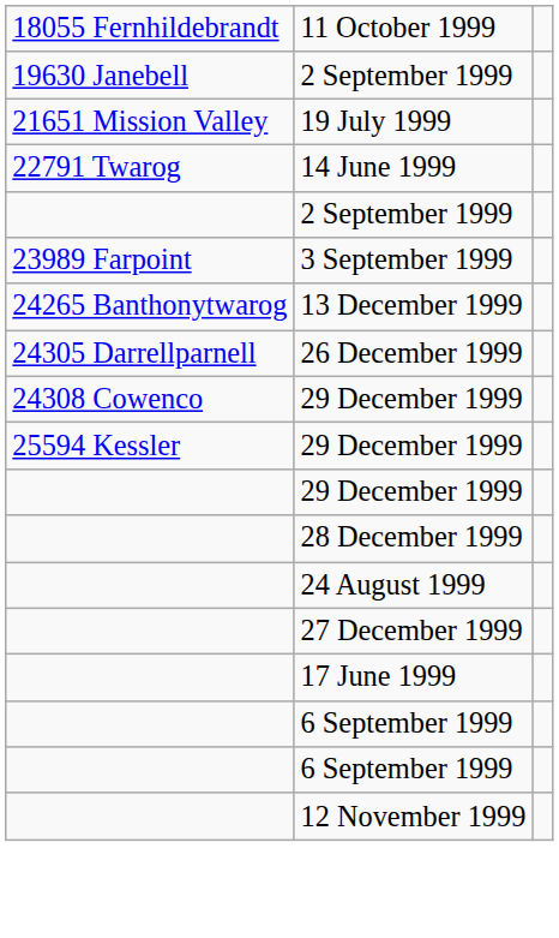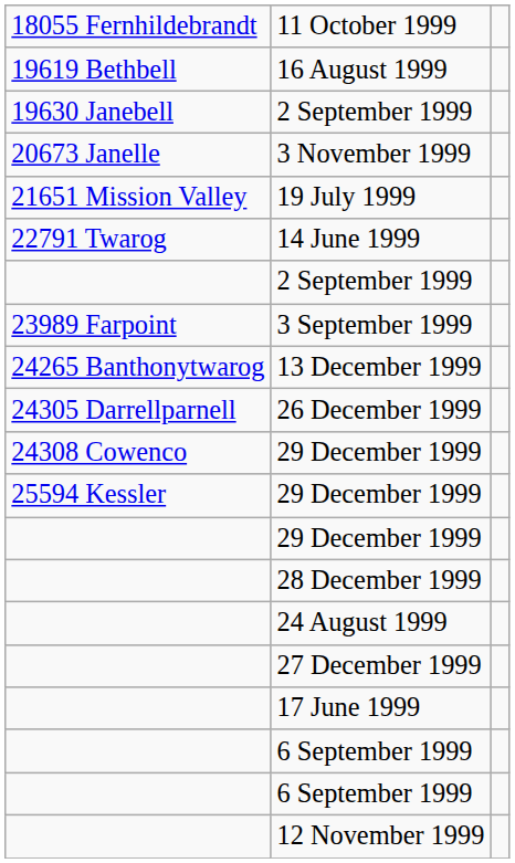+ row: 19619 Bethbell | 16 August 1999
+ row: 20673 Janelle | 3 November 1999
